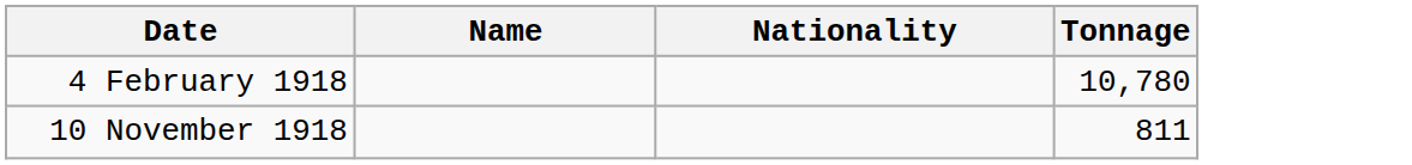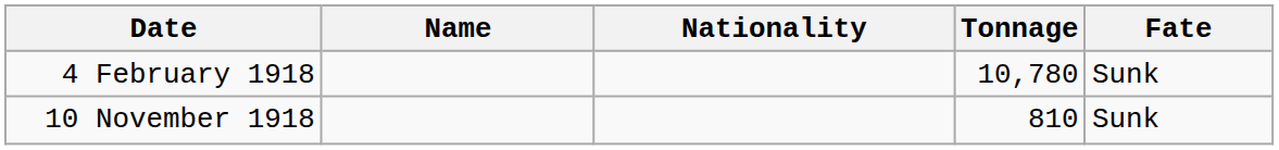+ column: Fate | Sunk | Sunk
10 November 1918 | Tonnage: 811 -> 810
